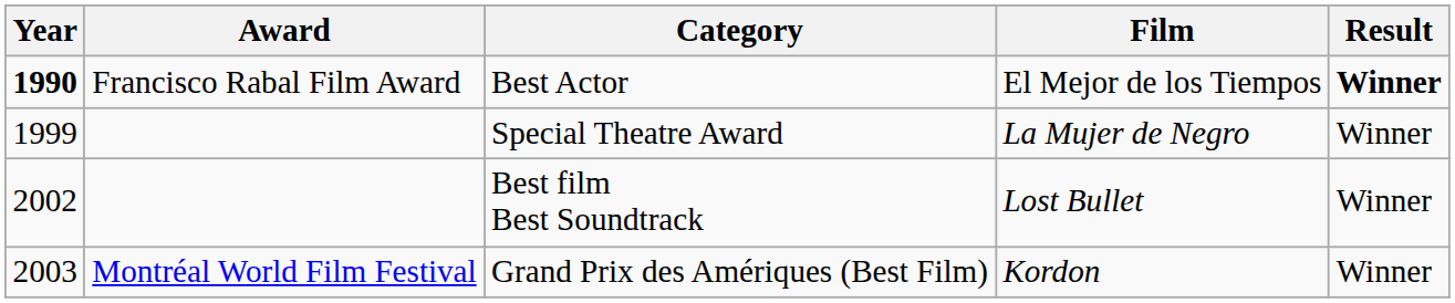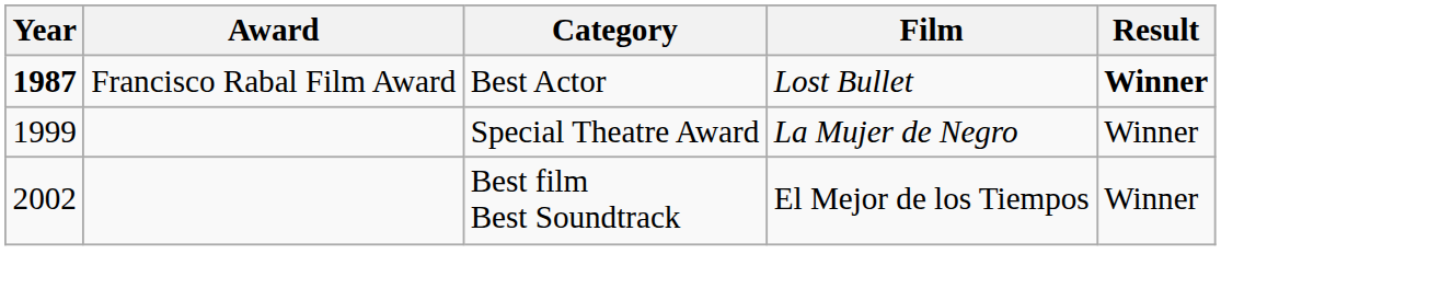Best Actor | Year: 1990 -> 1987
Best Actor | Film: El Mejor de los Tiempos -> Lost Bullet
Best film Best Soundtrack | Film: Lost Bullet -> El Mejor de los Tiempos
- row: 2003 | Montréal World Film Festival | Grand Prix des Amériques (Best Film) | Kordon | Winner
